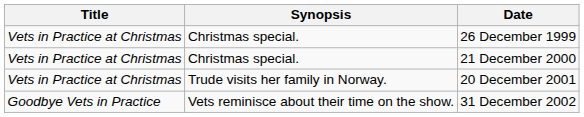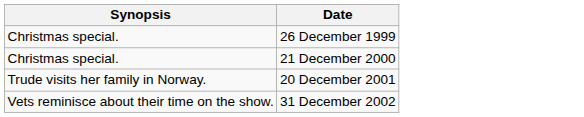- column: Title | Vets in Practice at Christmas | Vets in Practice at Christmas | Vets in Practice at Christmas | Goodbye Vets in Practice
